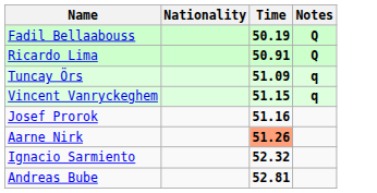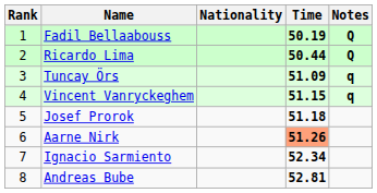+ column: Rank | 1 | 2 | 3 | 4 | 5 | 6 | 7 | 8
Ricardo Lima | Time: 50.91 -> 50.44
Josef Prorok | Time: 51.16 -> 51.18
Ignacio Sarmiento | Time: 52.32 -> 52.34
